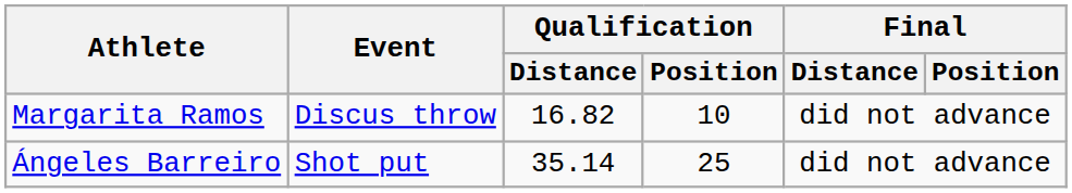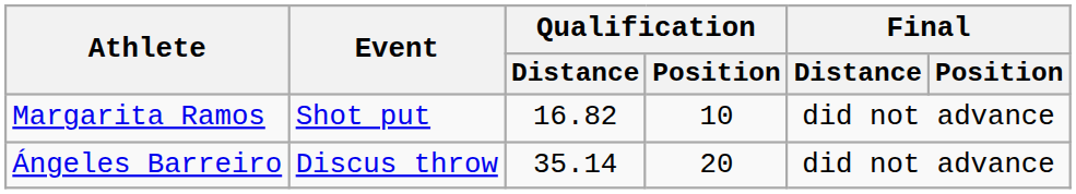Margarita Ramos | Event: Discus throw -> Shot put
Ángeles Barreiro | Event: Shot put -> Discus throw
Ángeles Barreiro | Qualification / Position: 25 -> 20
